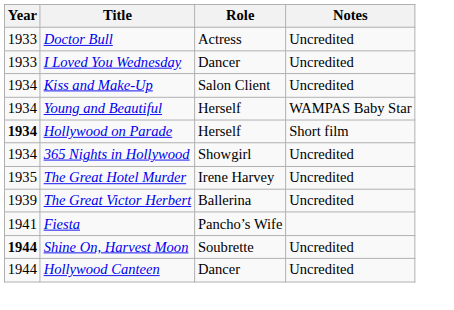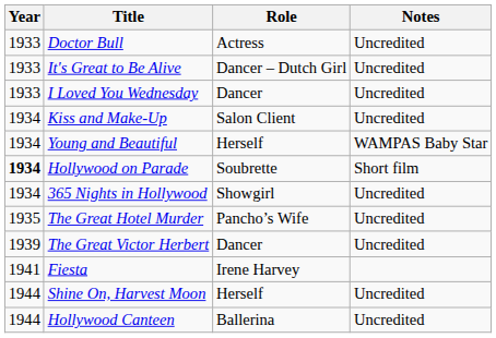+ row: 1933 | It's Great to Be Alive | Dancer – Dutch Girl | Uncredited
Hollywood on Parade | Role: Herself -> Soubrette
The Great Hotel Murder | Role: Irene Harvey -> Pancho’s Wife
The Great Victor Herbert | Role: Ballerina -> Dancer
Fiesta | Role: Pancho’s Wife -> Irene Harvey
Shine On, Harvest Moon | Year: bold -> normal
Shine On, Harvest Moon | Role: Soubrette -> Herself
Hollywood Canteen | Role: Dancer -> Ballerina
